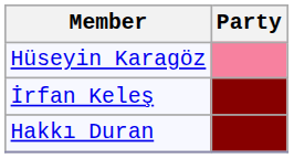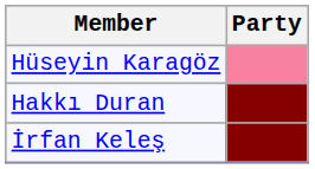rows swapped: Hakkı Duran <-> İrfan Keleş
